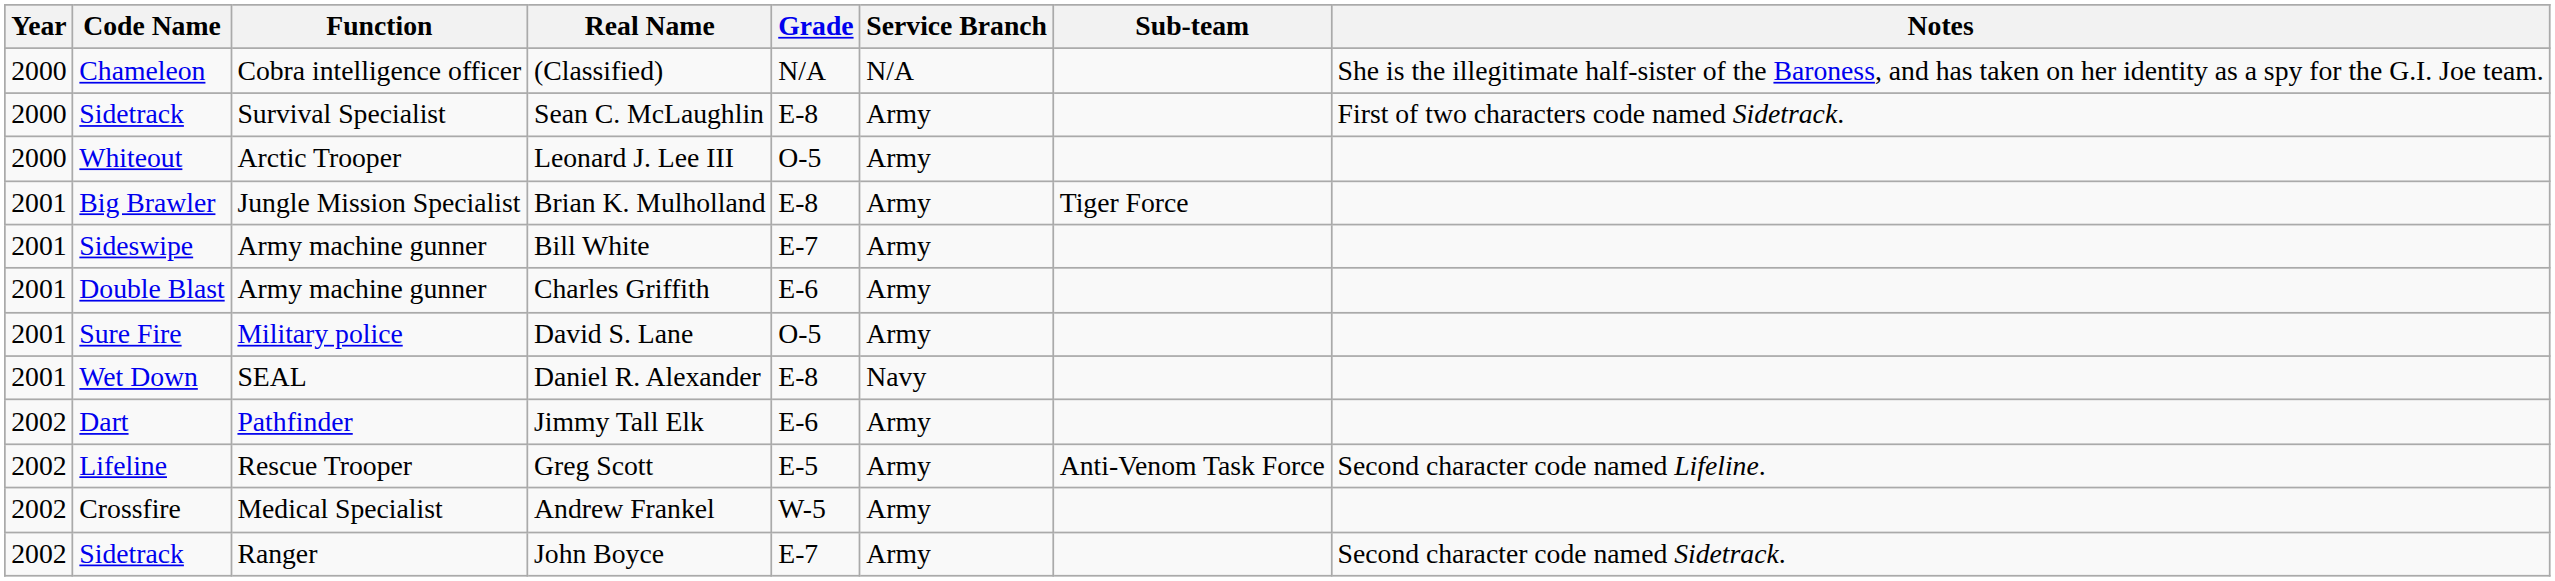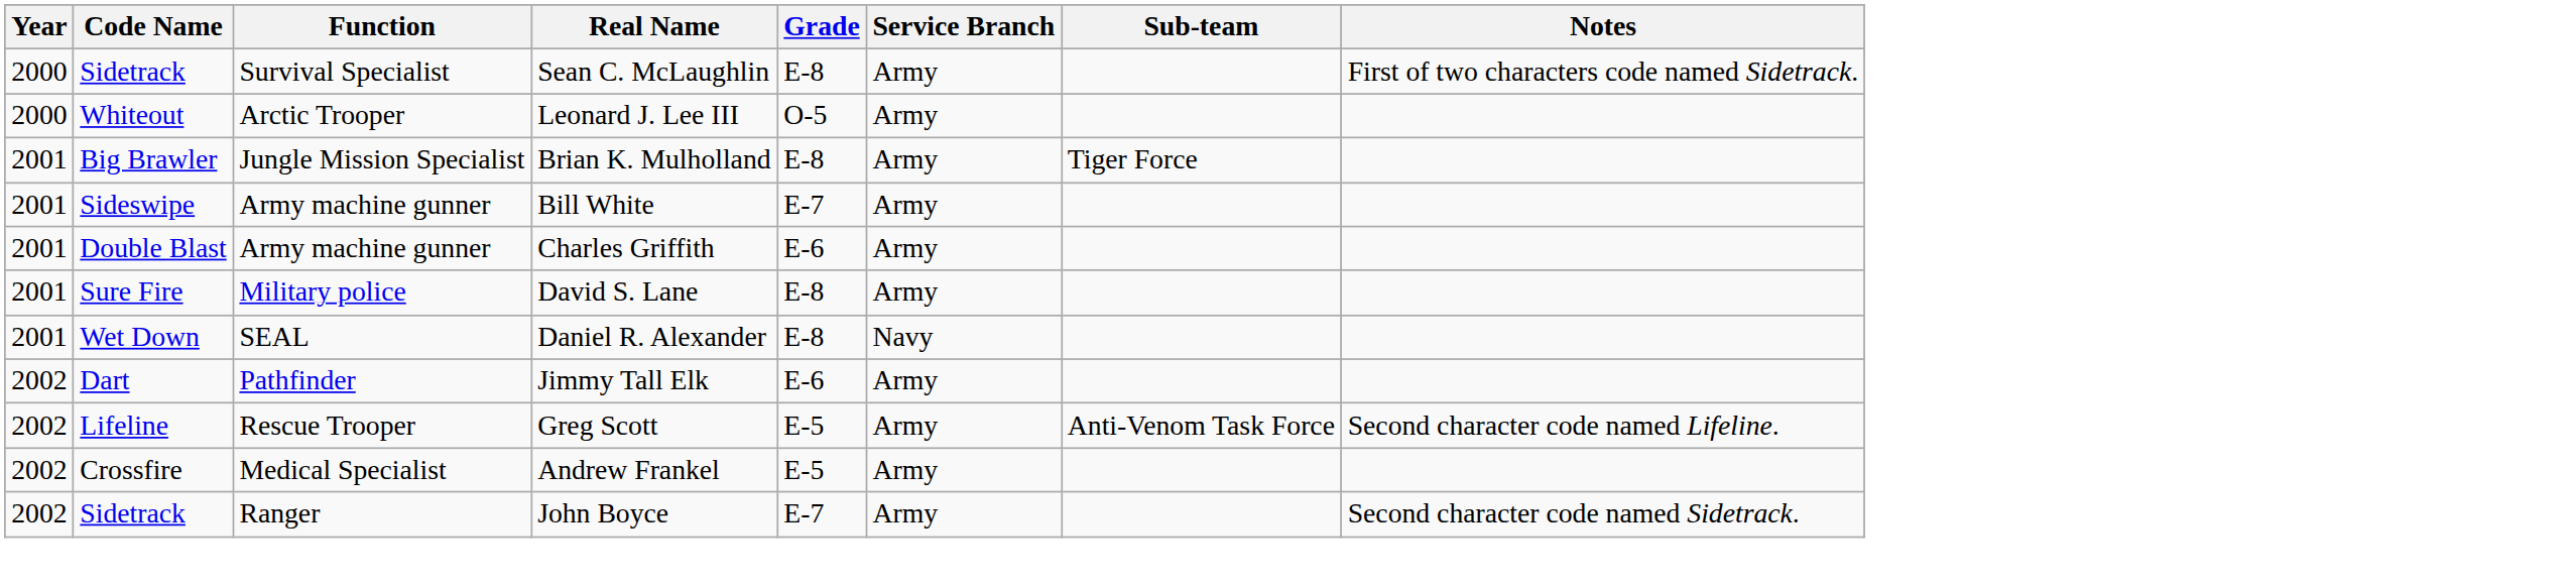- row: 2000 | Chameleon | Cobra intelligence officer | (Classified) | N/A | N/A | She is the illegitimate half-sister of the Baroness, and has taken on her identity as a spy for the G.I. Joe team.
David S. Lane | Grade: O-5 -> E-8
Andrew Frankel | Grade: W-5 -> E-5
